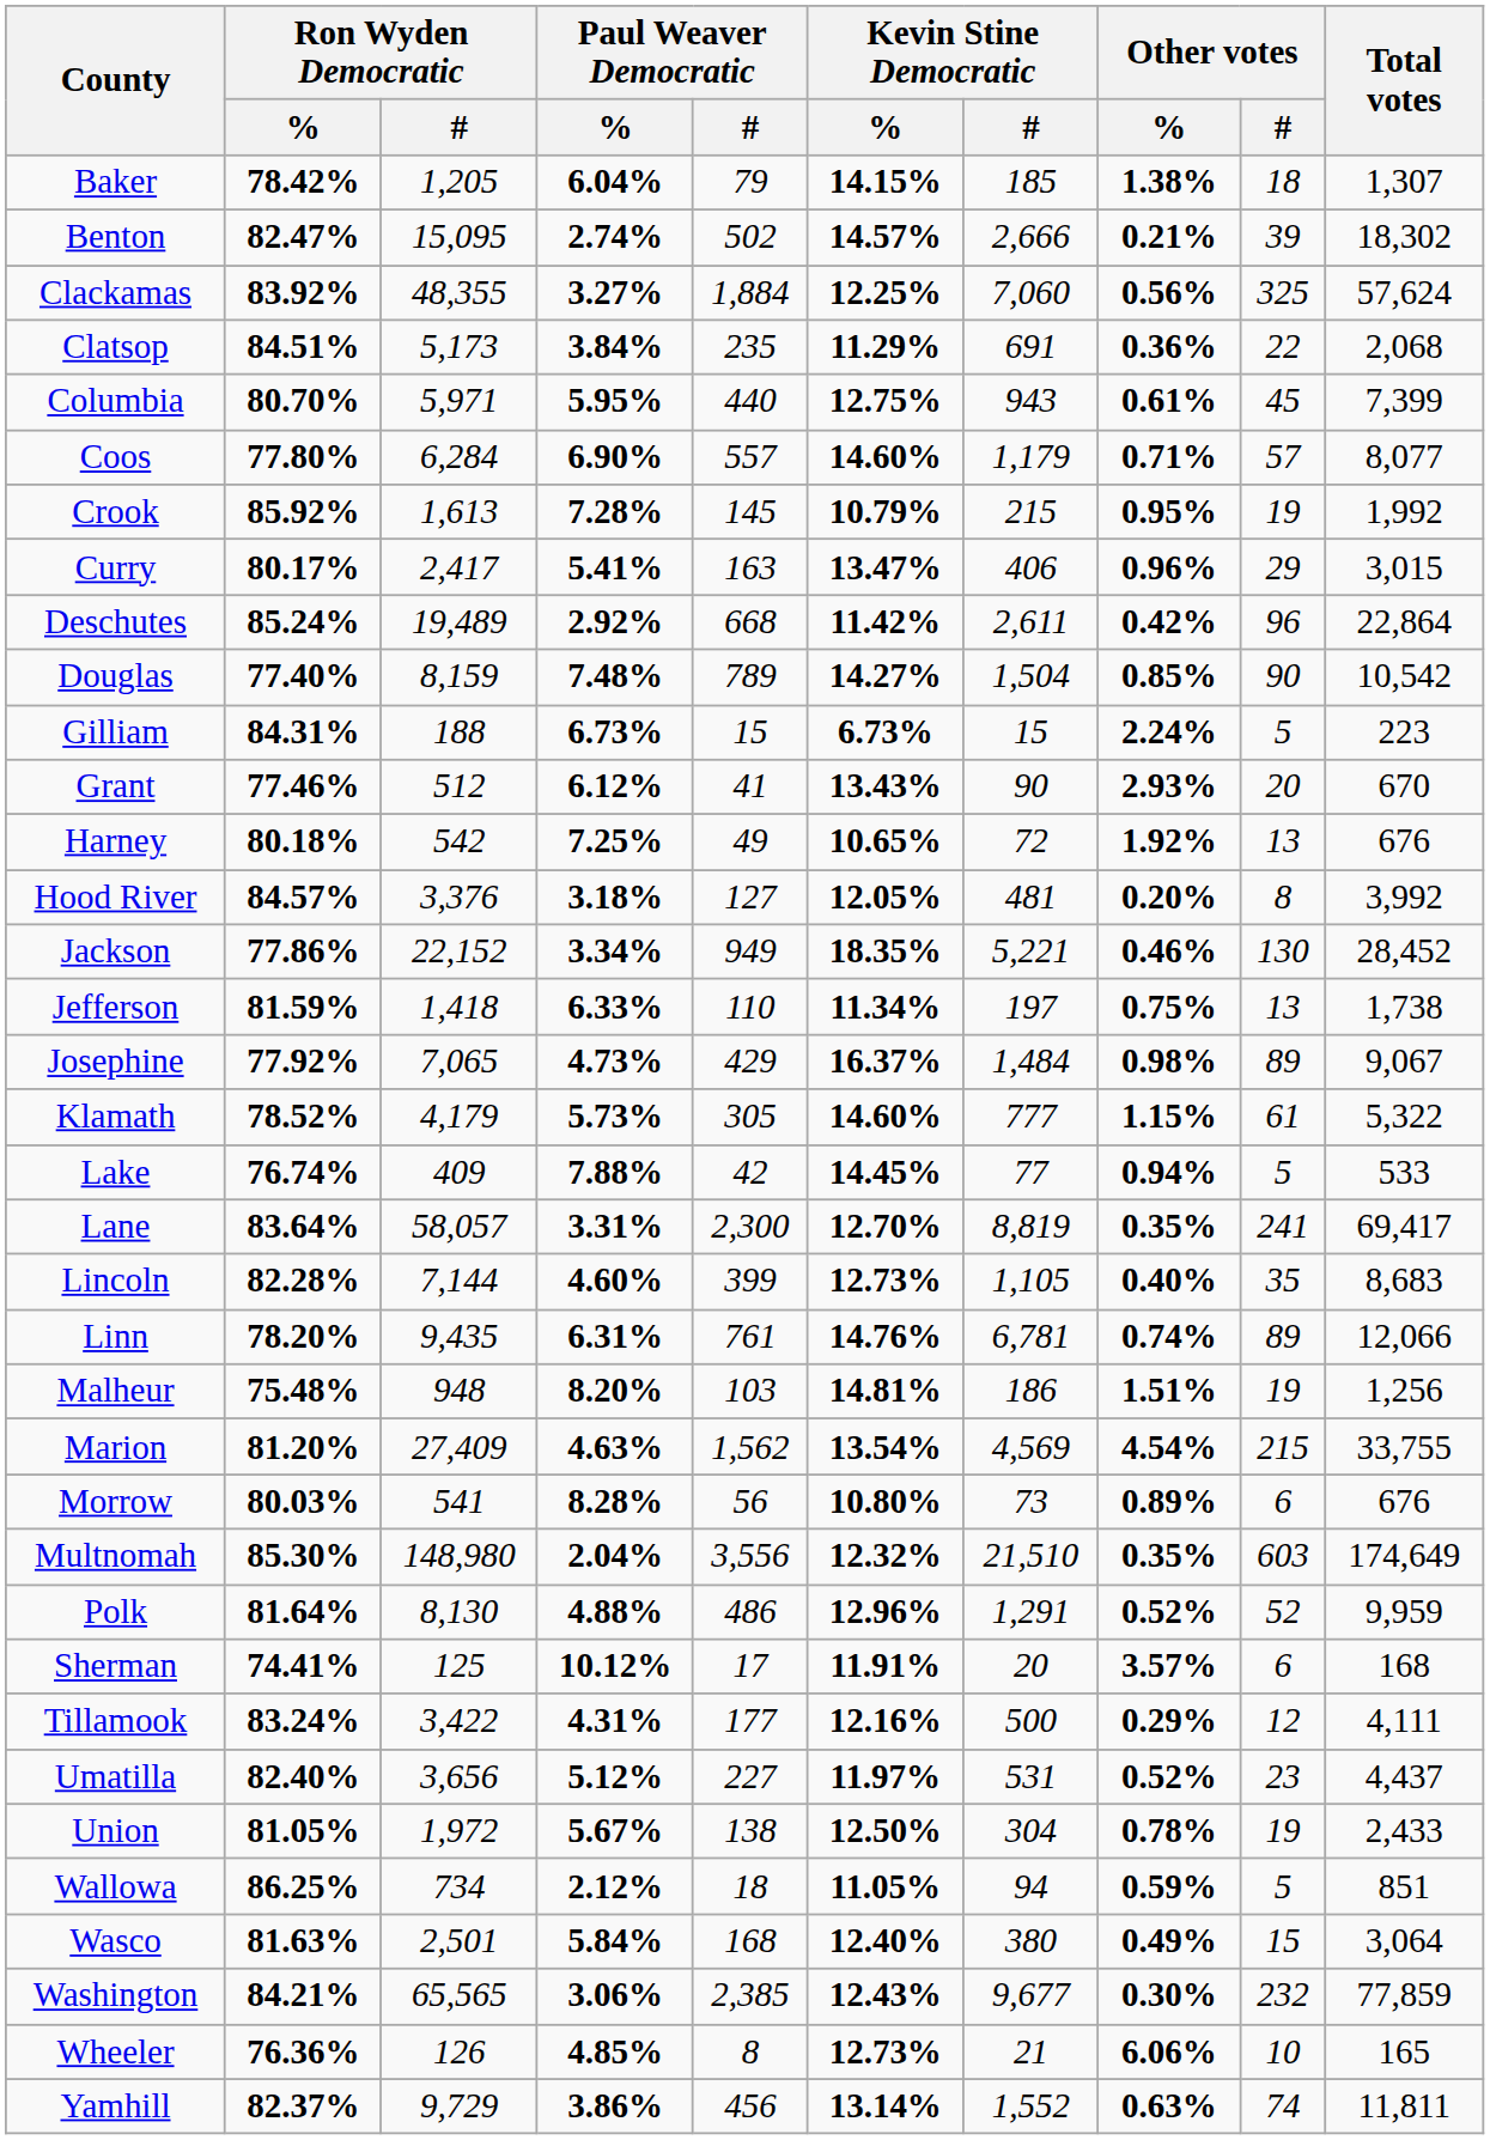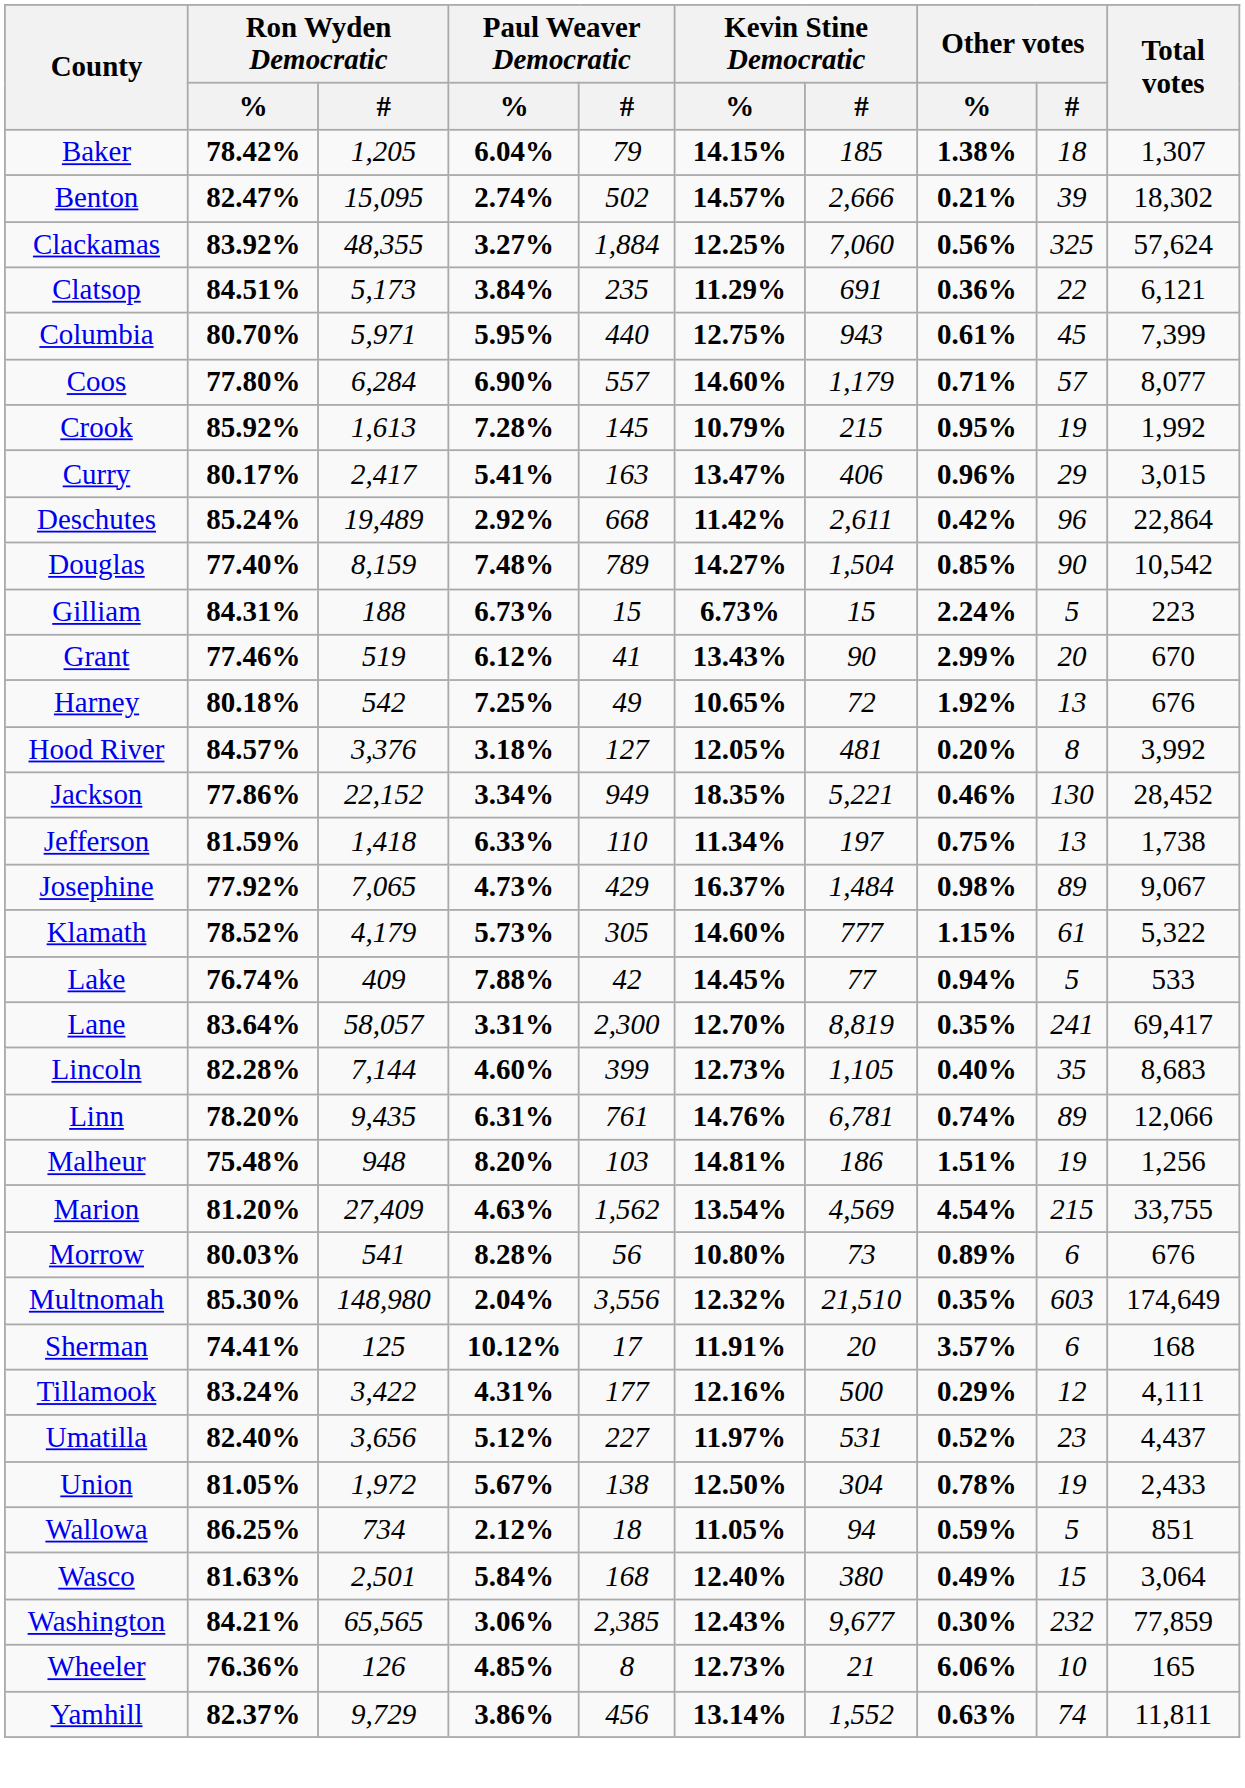Clatsop | Total votes: 2,068 -> 6,121
Grant | Ron Wyden Democratic / #: 512 -> 519
Grant | Other votes / %: 2.93% -> 2.99%
- row: Polk | 81.64% | 8,130 | 4.88% | 486 | 12.96% | 1,291 | 0.52% | 52 | 9,959
